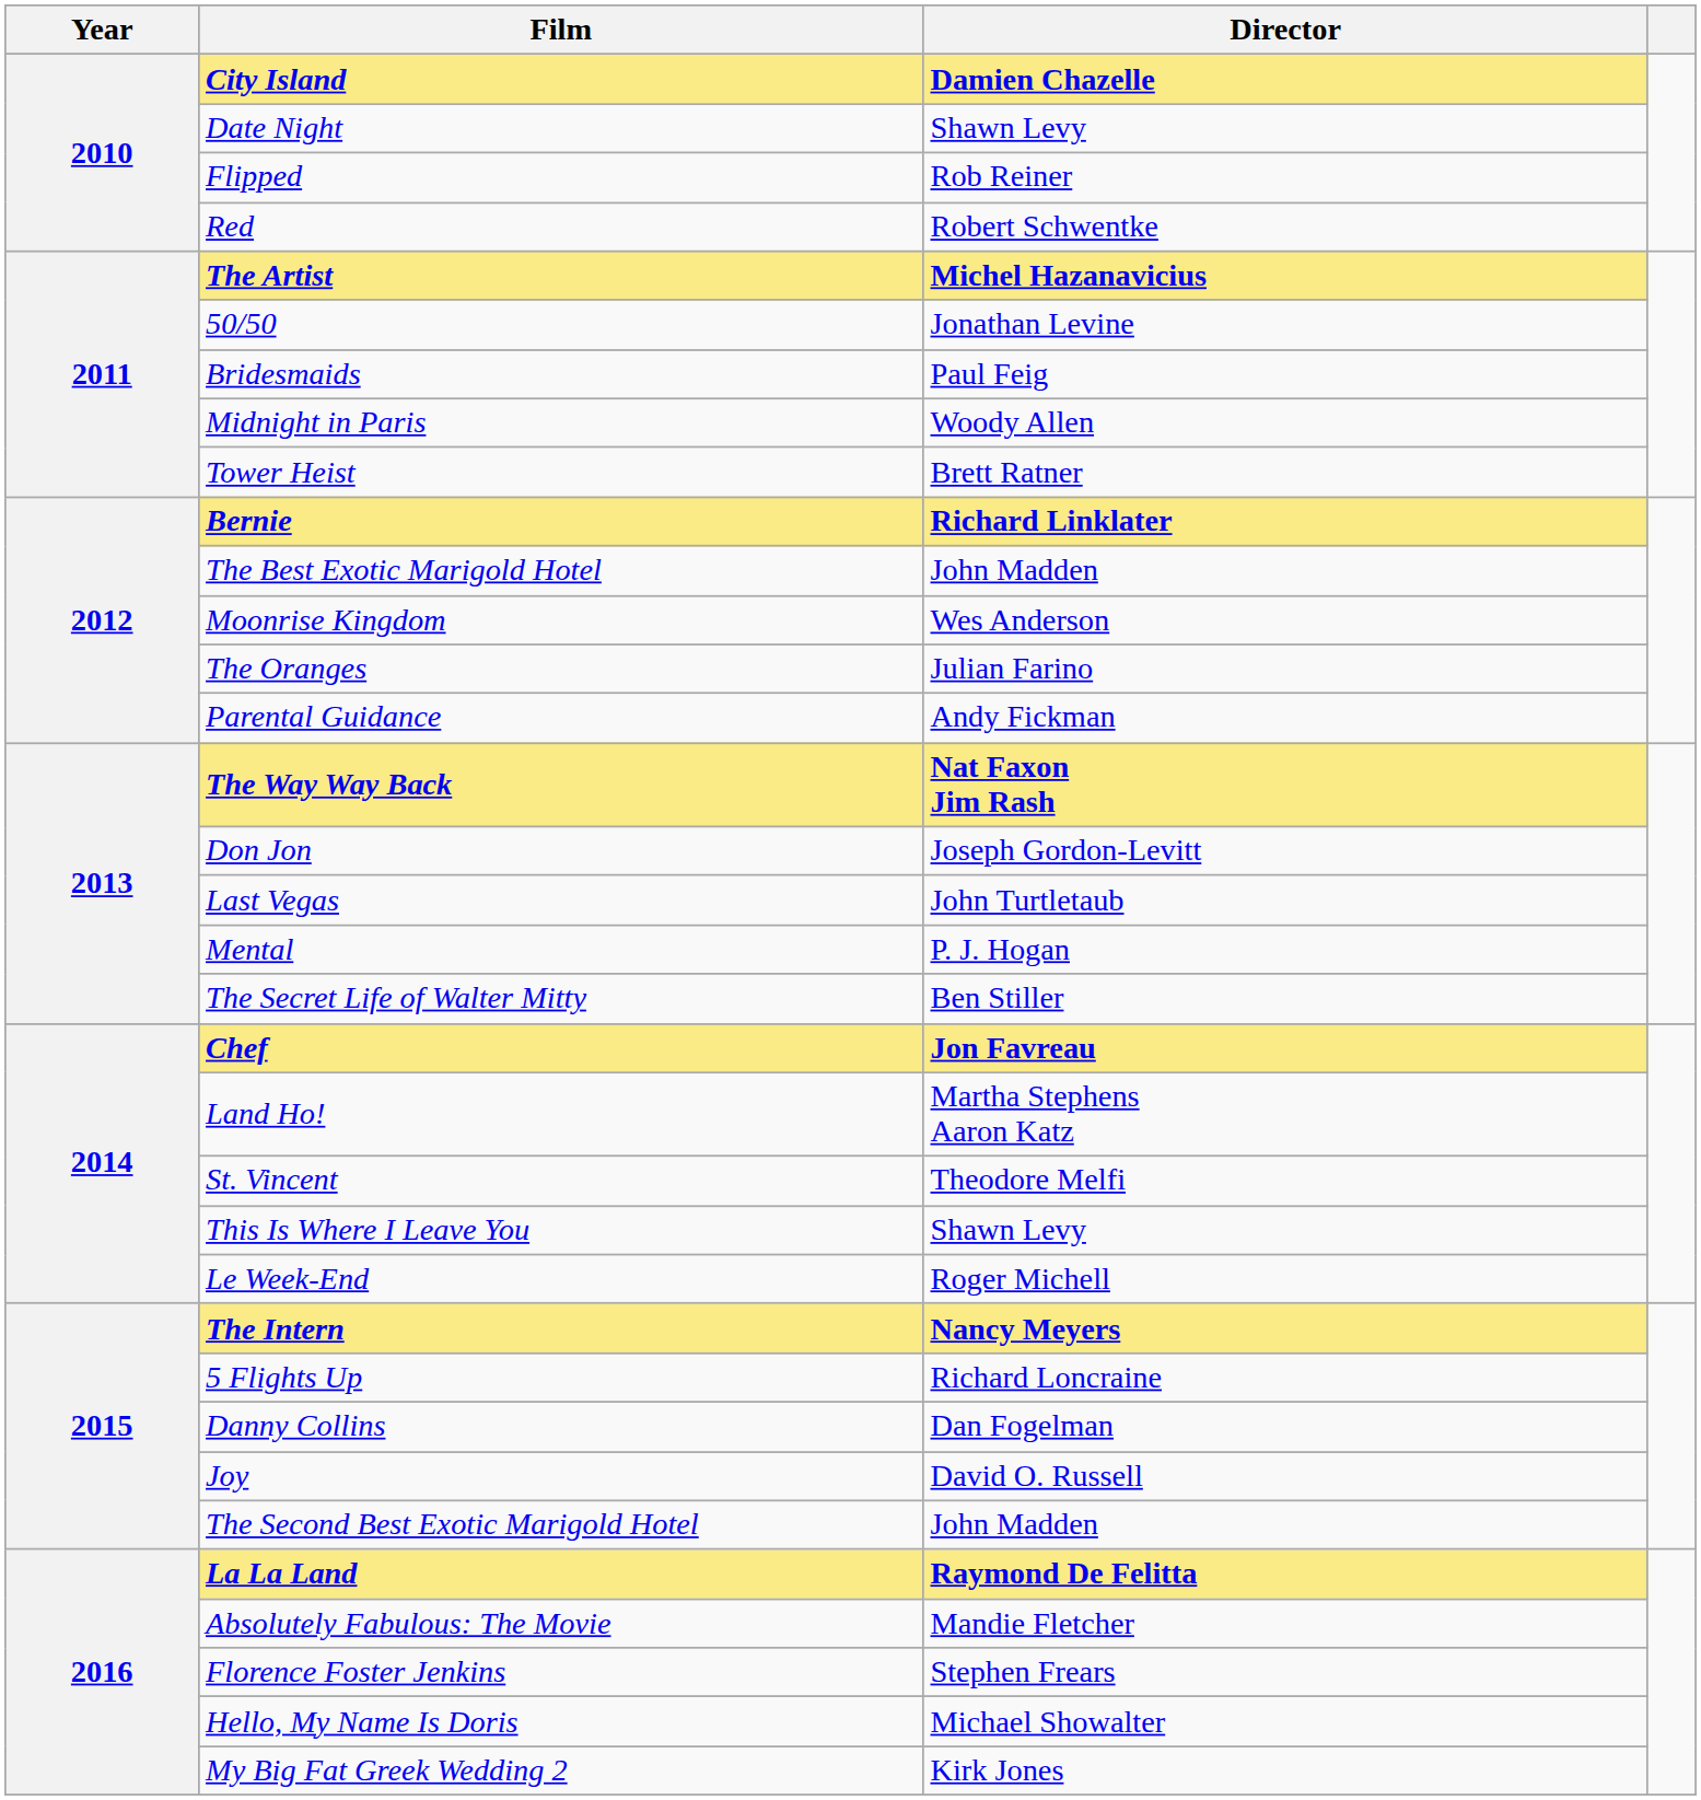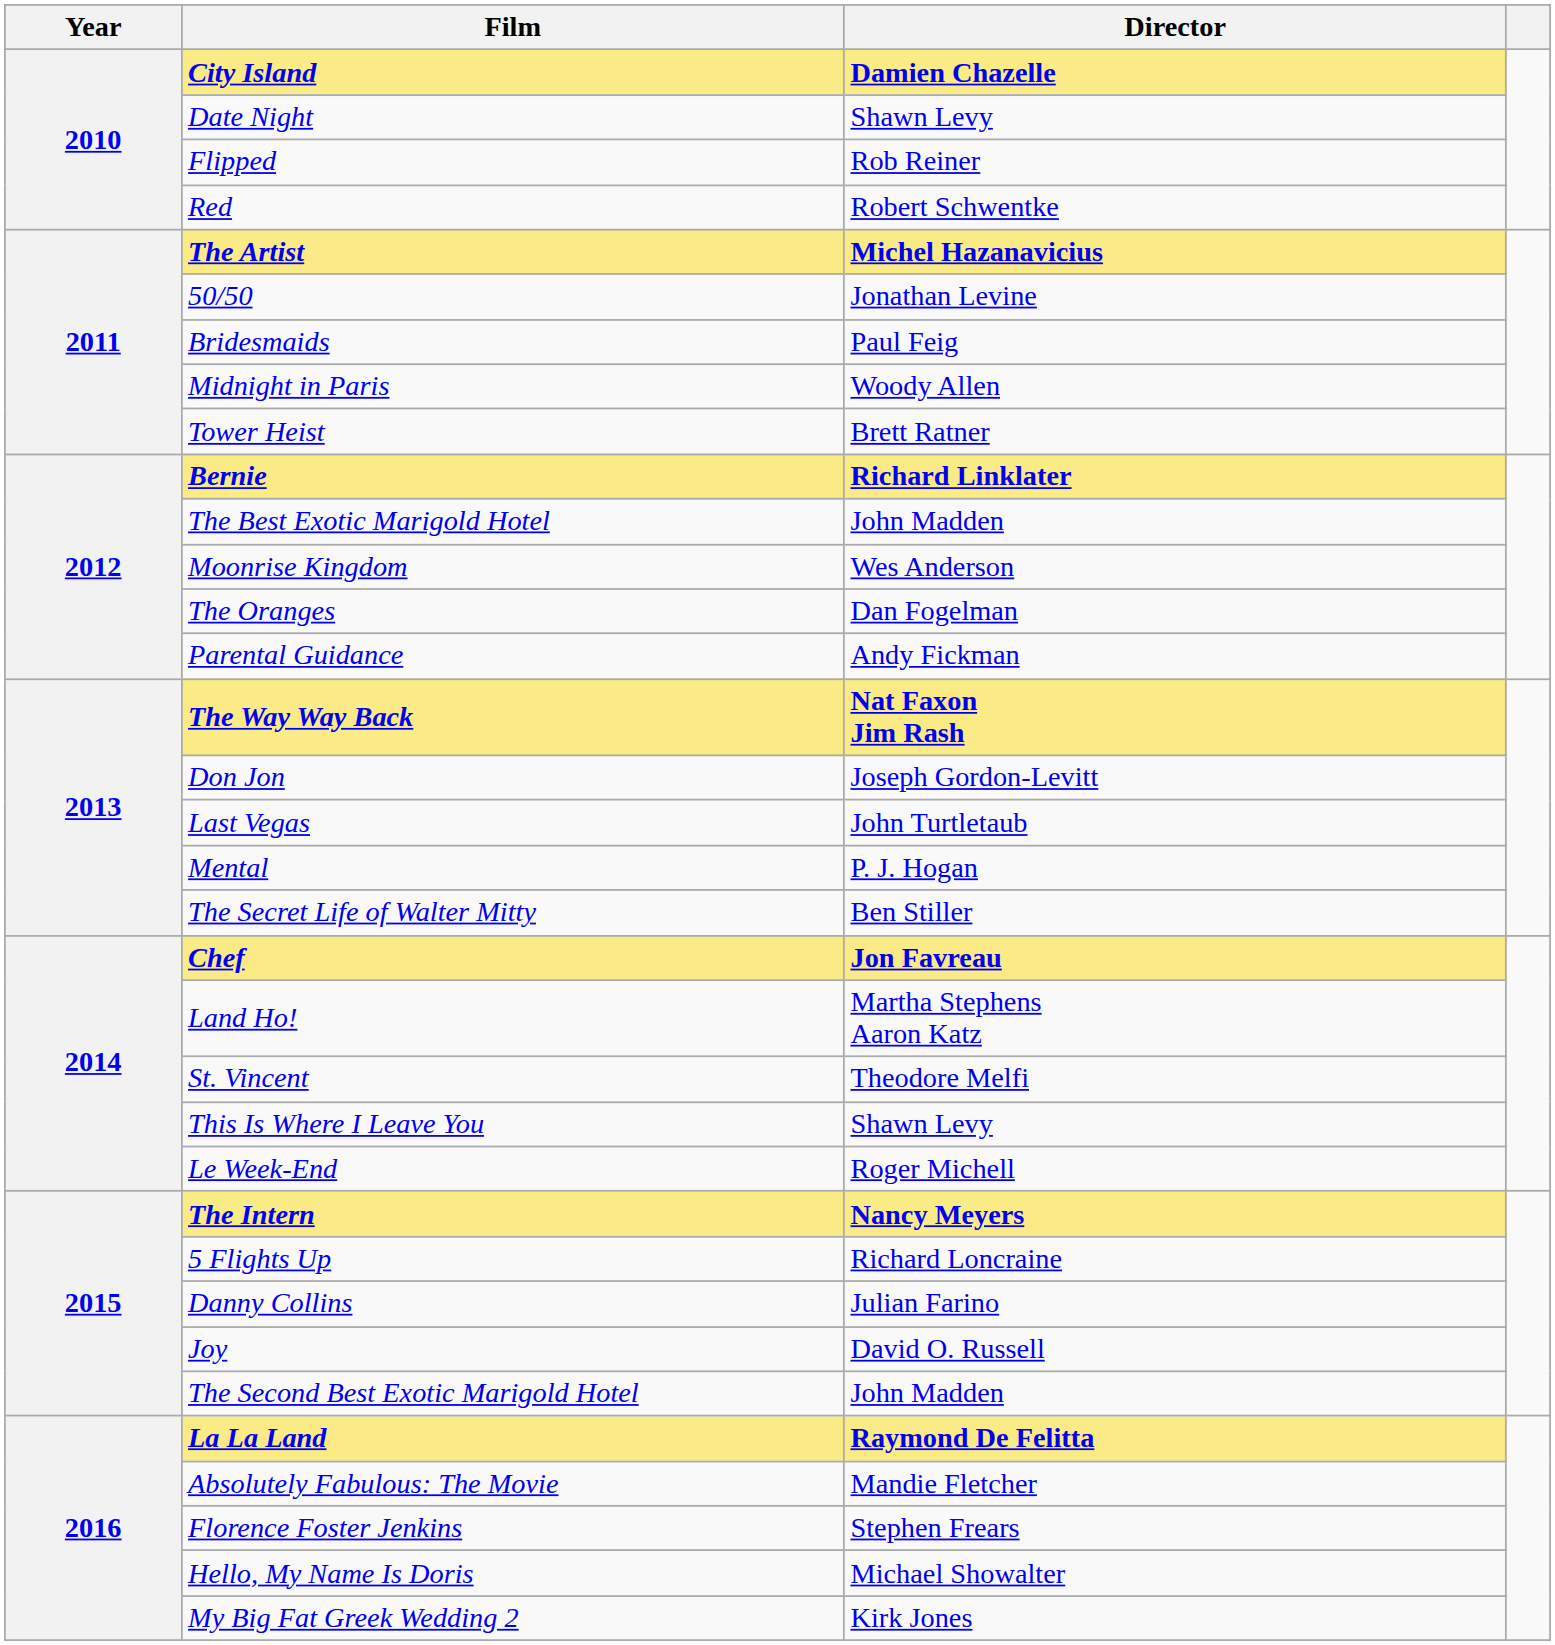The Oranges | Director: Julian Farino -> Dan Fogelman
Danny Collins | Director: Dan Fogelman -> Julian Farino
